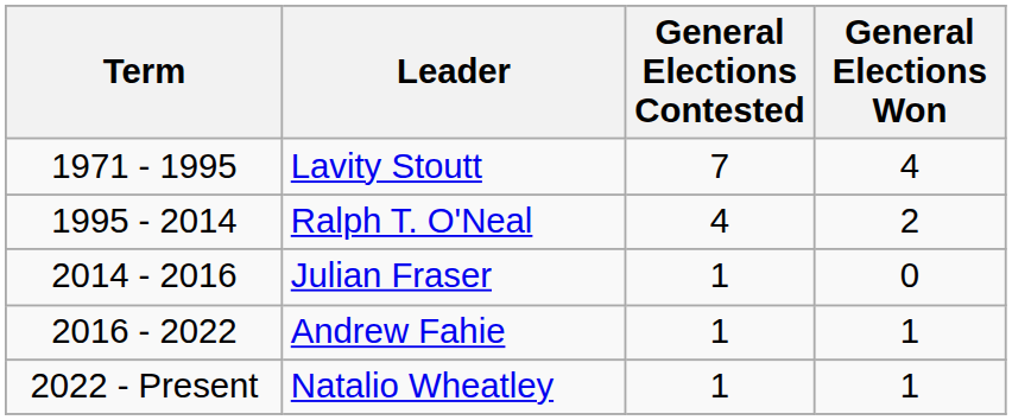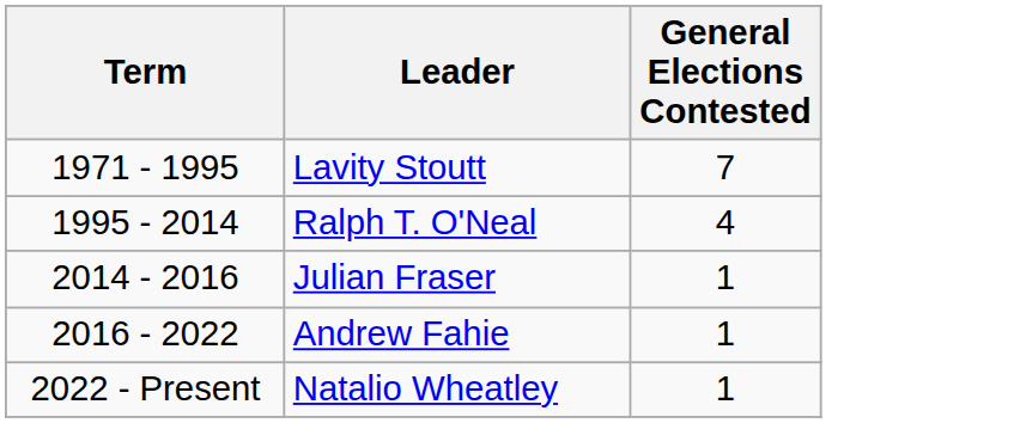- column: General Elections Won | 4 | 2 | 0 | 1 | 1
